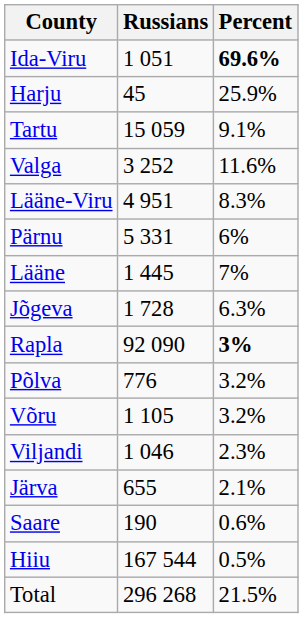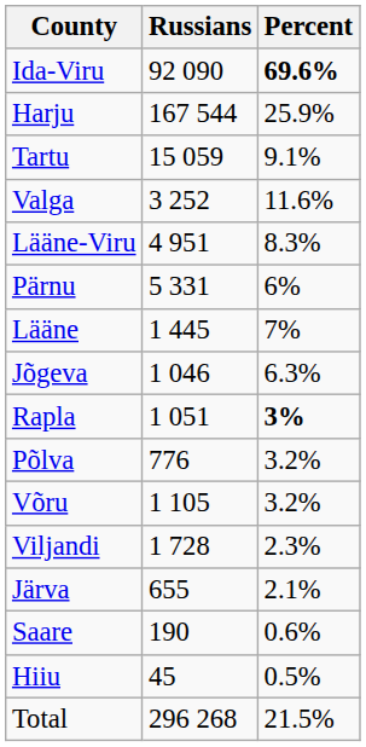Ida-Viru | Russians: 1 051 -> 92 090
Harju | Russians: 45 -> 167 544
Jõgeva | Russians: 1 728 -> 1 046
Rapla | Russians: 92 090 -> 1 051
Viljandi | Russians: 1 046 -> 1 728
Hiiu | Russians: 167 544 -> 45
